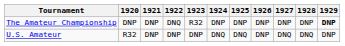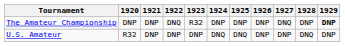The Amateur Championship | 1927: DNP -> DNQ
U.S. Amateur | 1927: DNQ -> DNP
